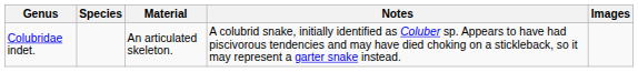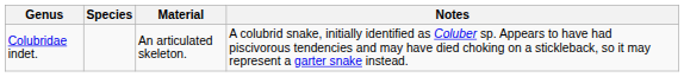- column: Images
